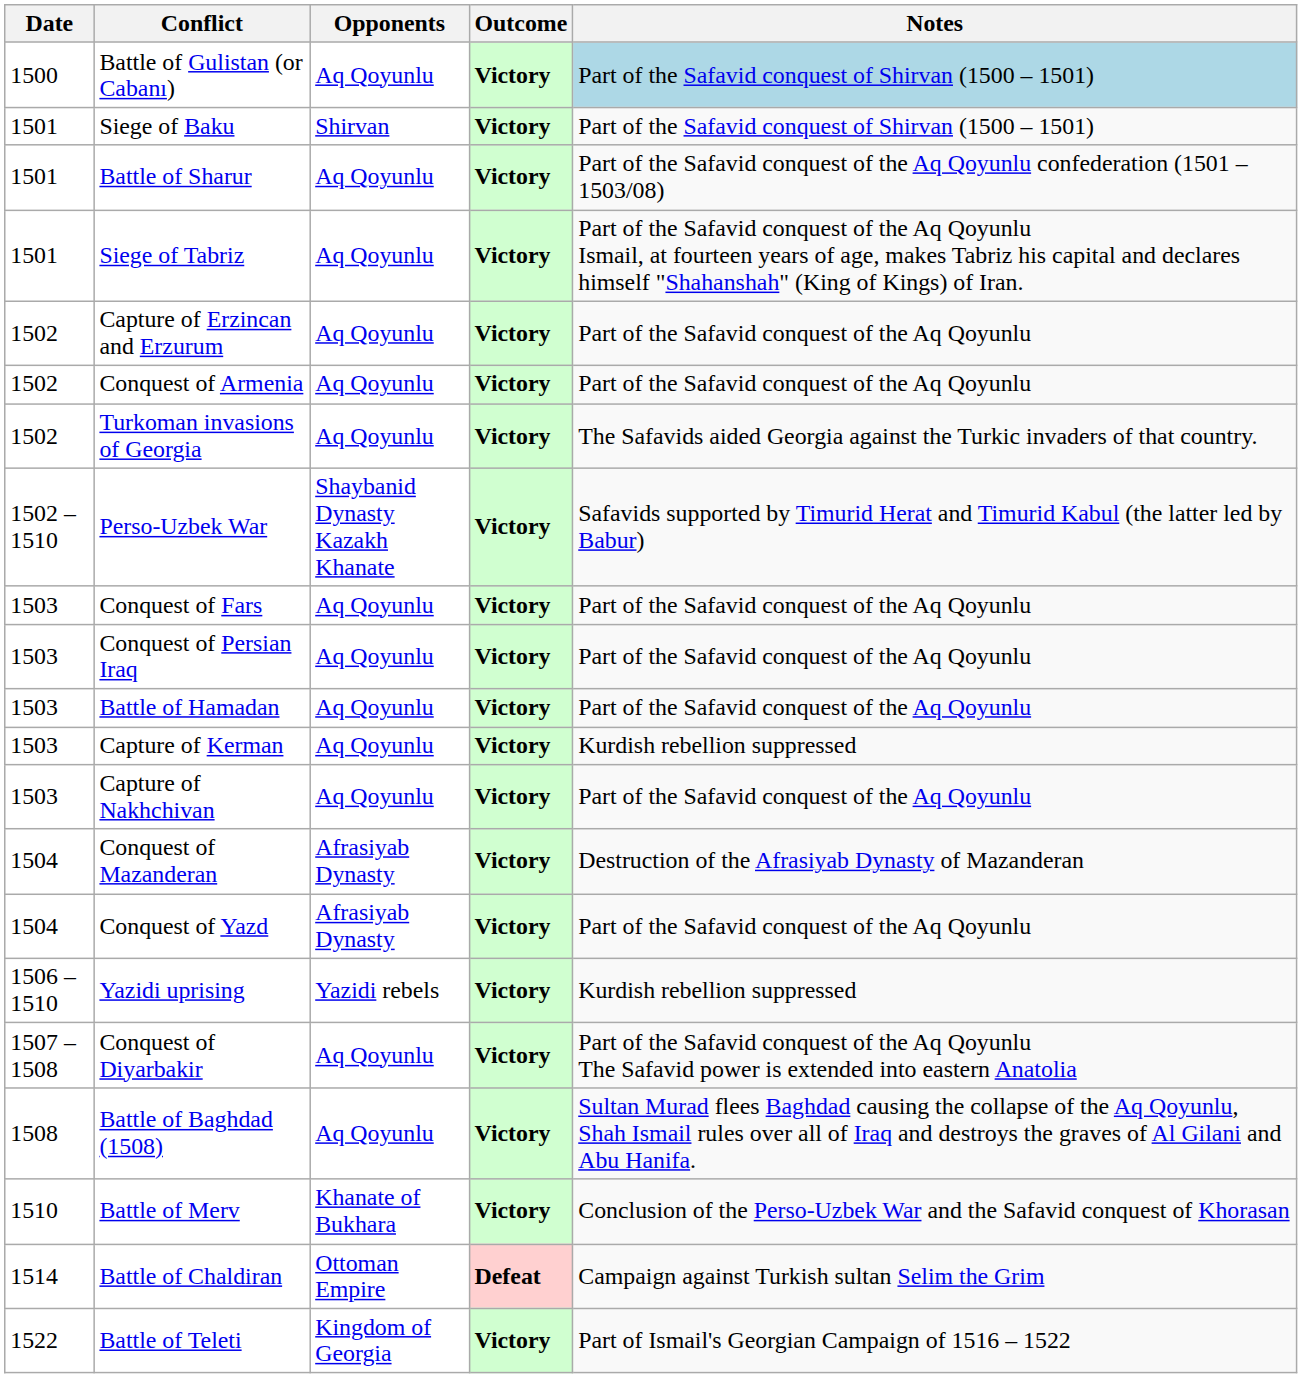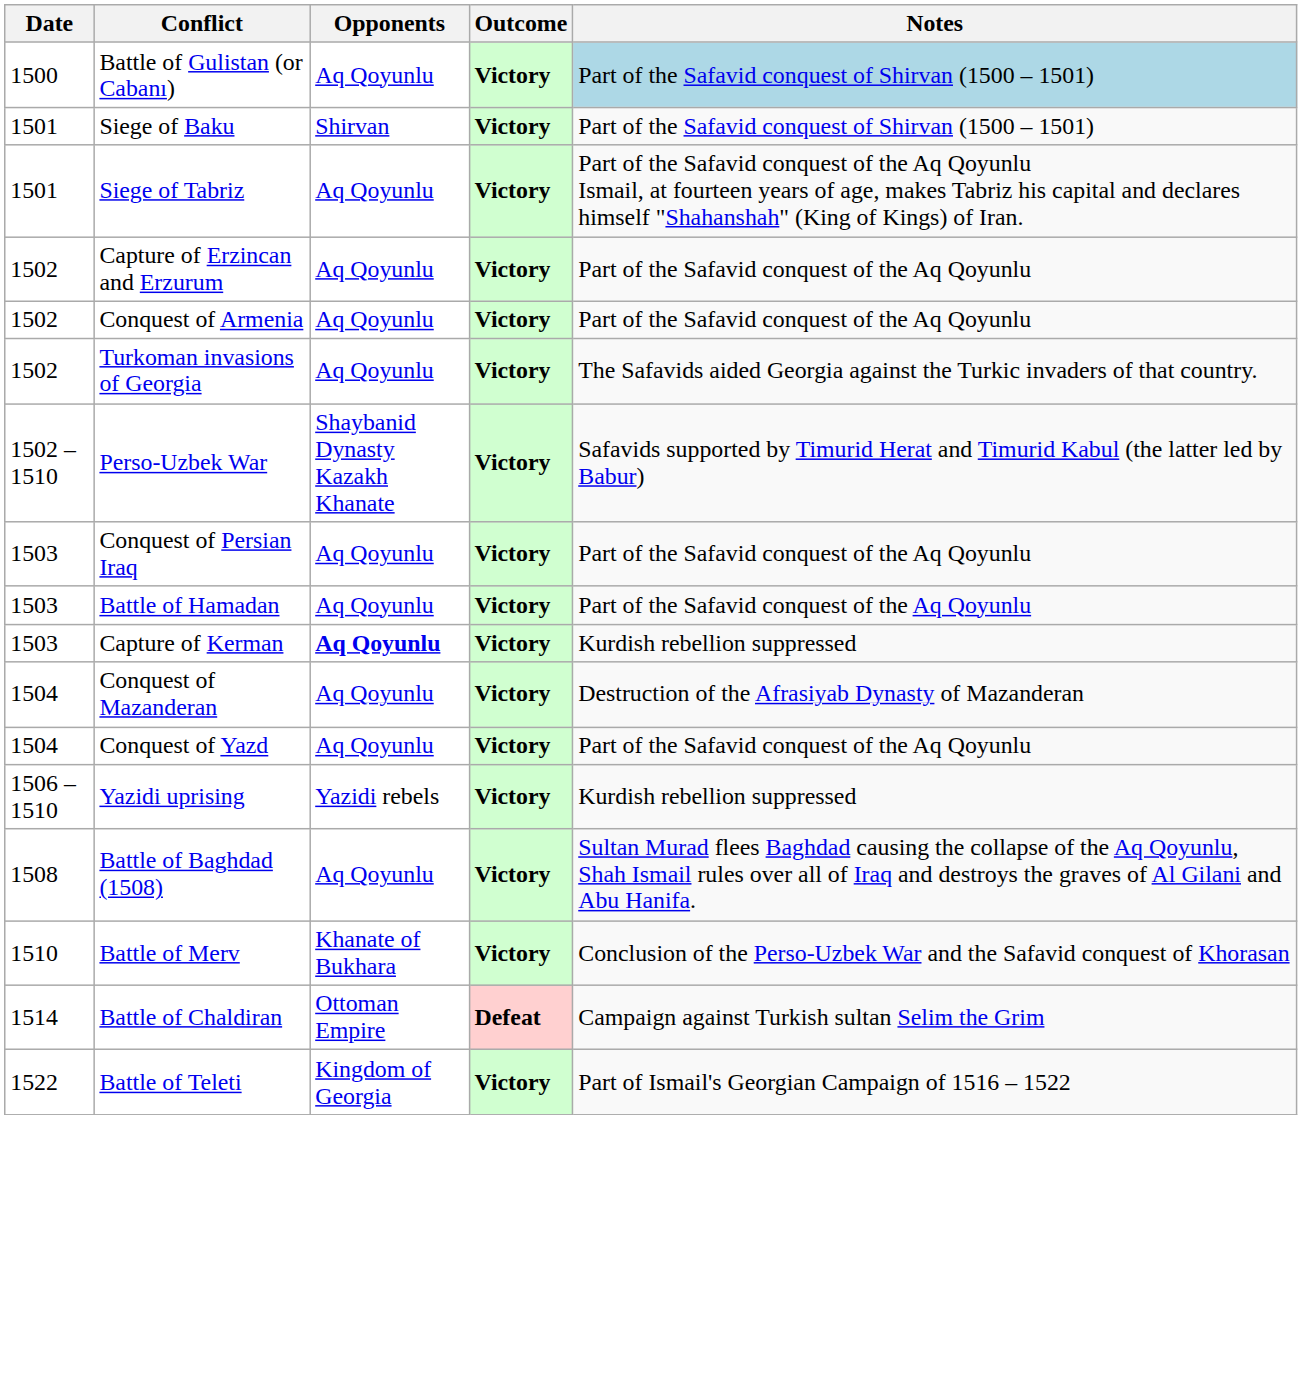- row: 1501 | Battle of Sharur | Aq Qoyunlu | Victory | Part of the Safavid conquest of the Aq Qoyunlu confederation (1501 – 1503/08)
- row: 1503 | Conquest of Fars | Aq Qoyunlu | Victory | Part of the Safavid conquest of the Aq Qoyunlu
Capture of Kerman | Opponents: normal -> bold
- row: 1503 | Capture of Nakhchivan | Aq Qoyunlu | Victory | Part of the Safavid conquest of the Aq Qoyunlu
Conquest of Mazanderan | Opponents: Afrasiyab Dynasty -> Aq Qoyunlu
Conquest of Yazd | Opponents: Afrasiyab Dynasty -> Aq Qoyunlu
- row: 1507 – 1508 | Conquest of Diyarbakir | Aq Qoyunlu | Victory | Part of the Safavid conquest of the Aq Qoyunlu The Safavid power is extended into eastern Anatolia
